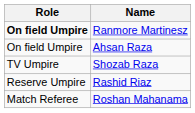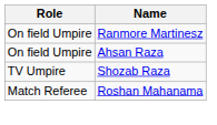Ranmore Martinesz | Role: bold -> normal
- row: Reserve Umpire | Rashid Riaz
